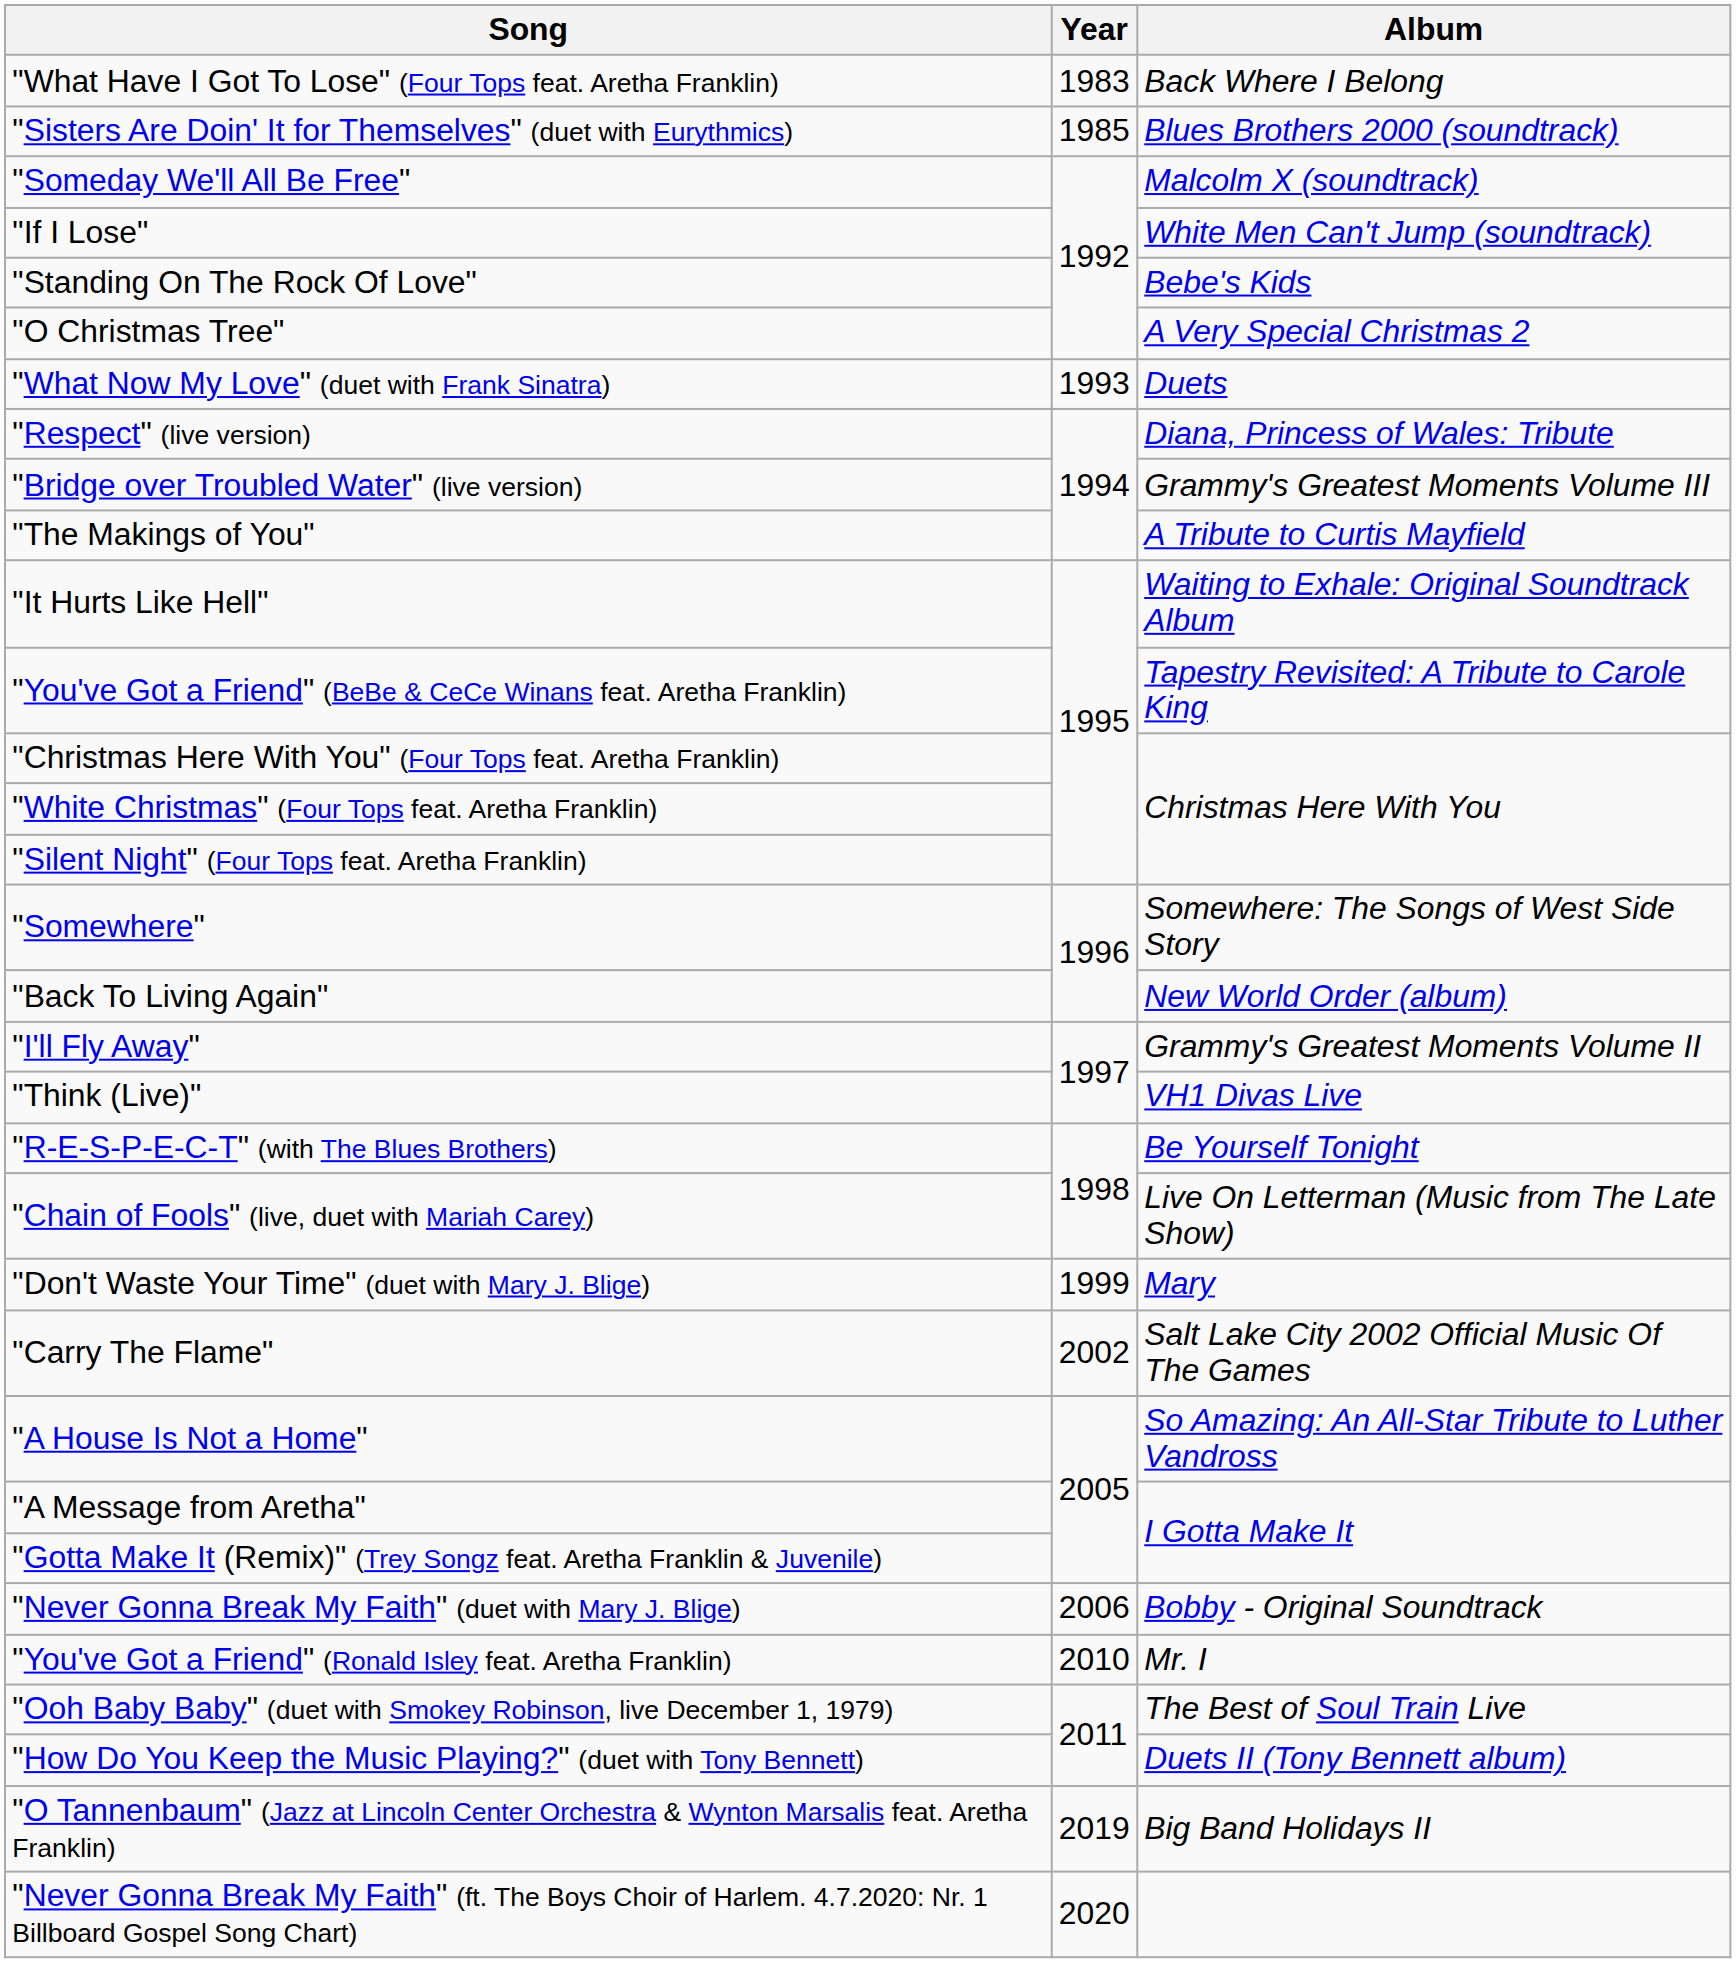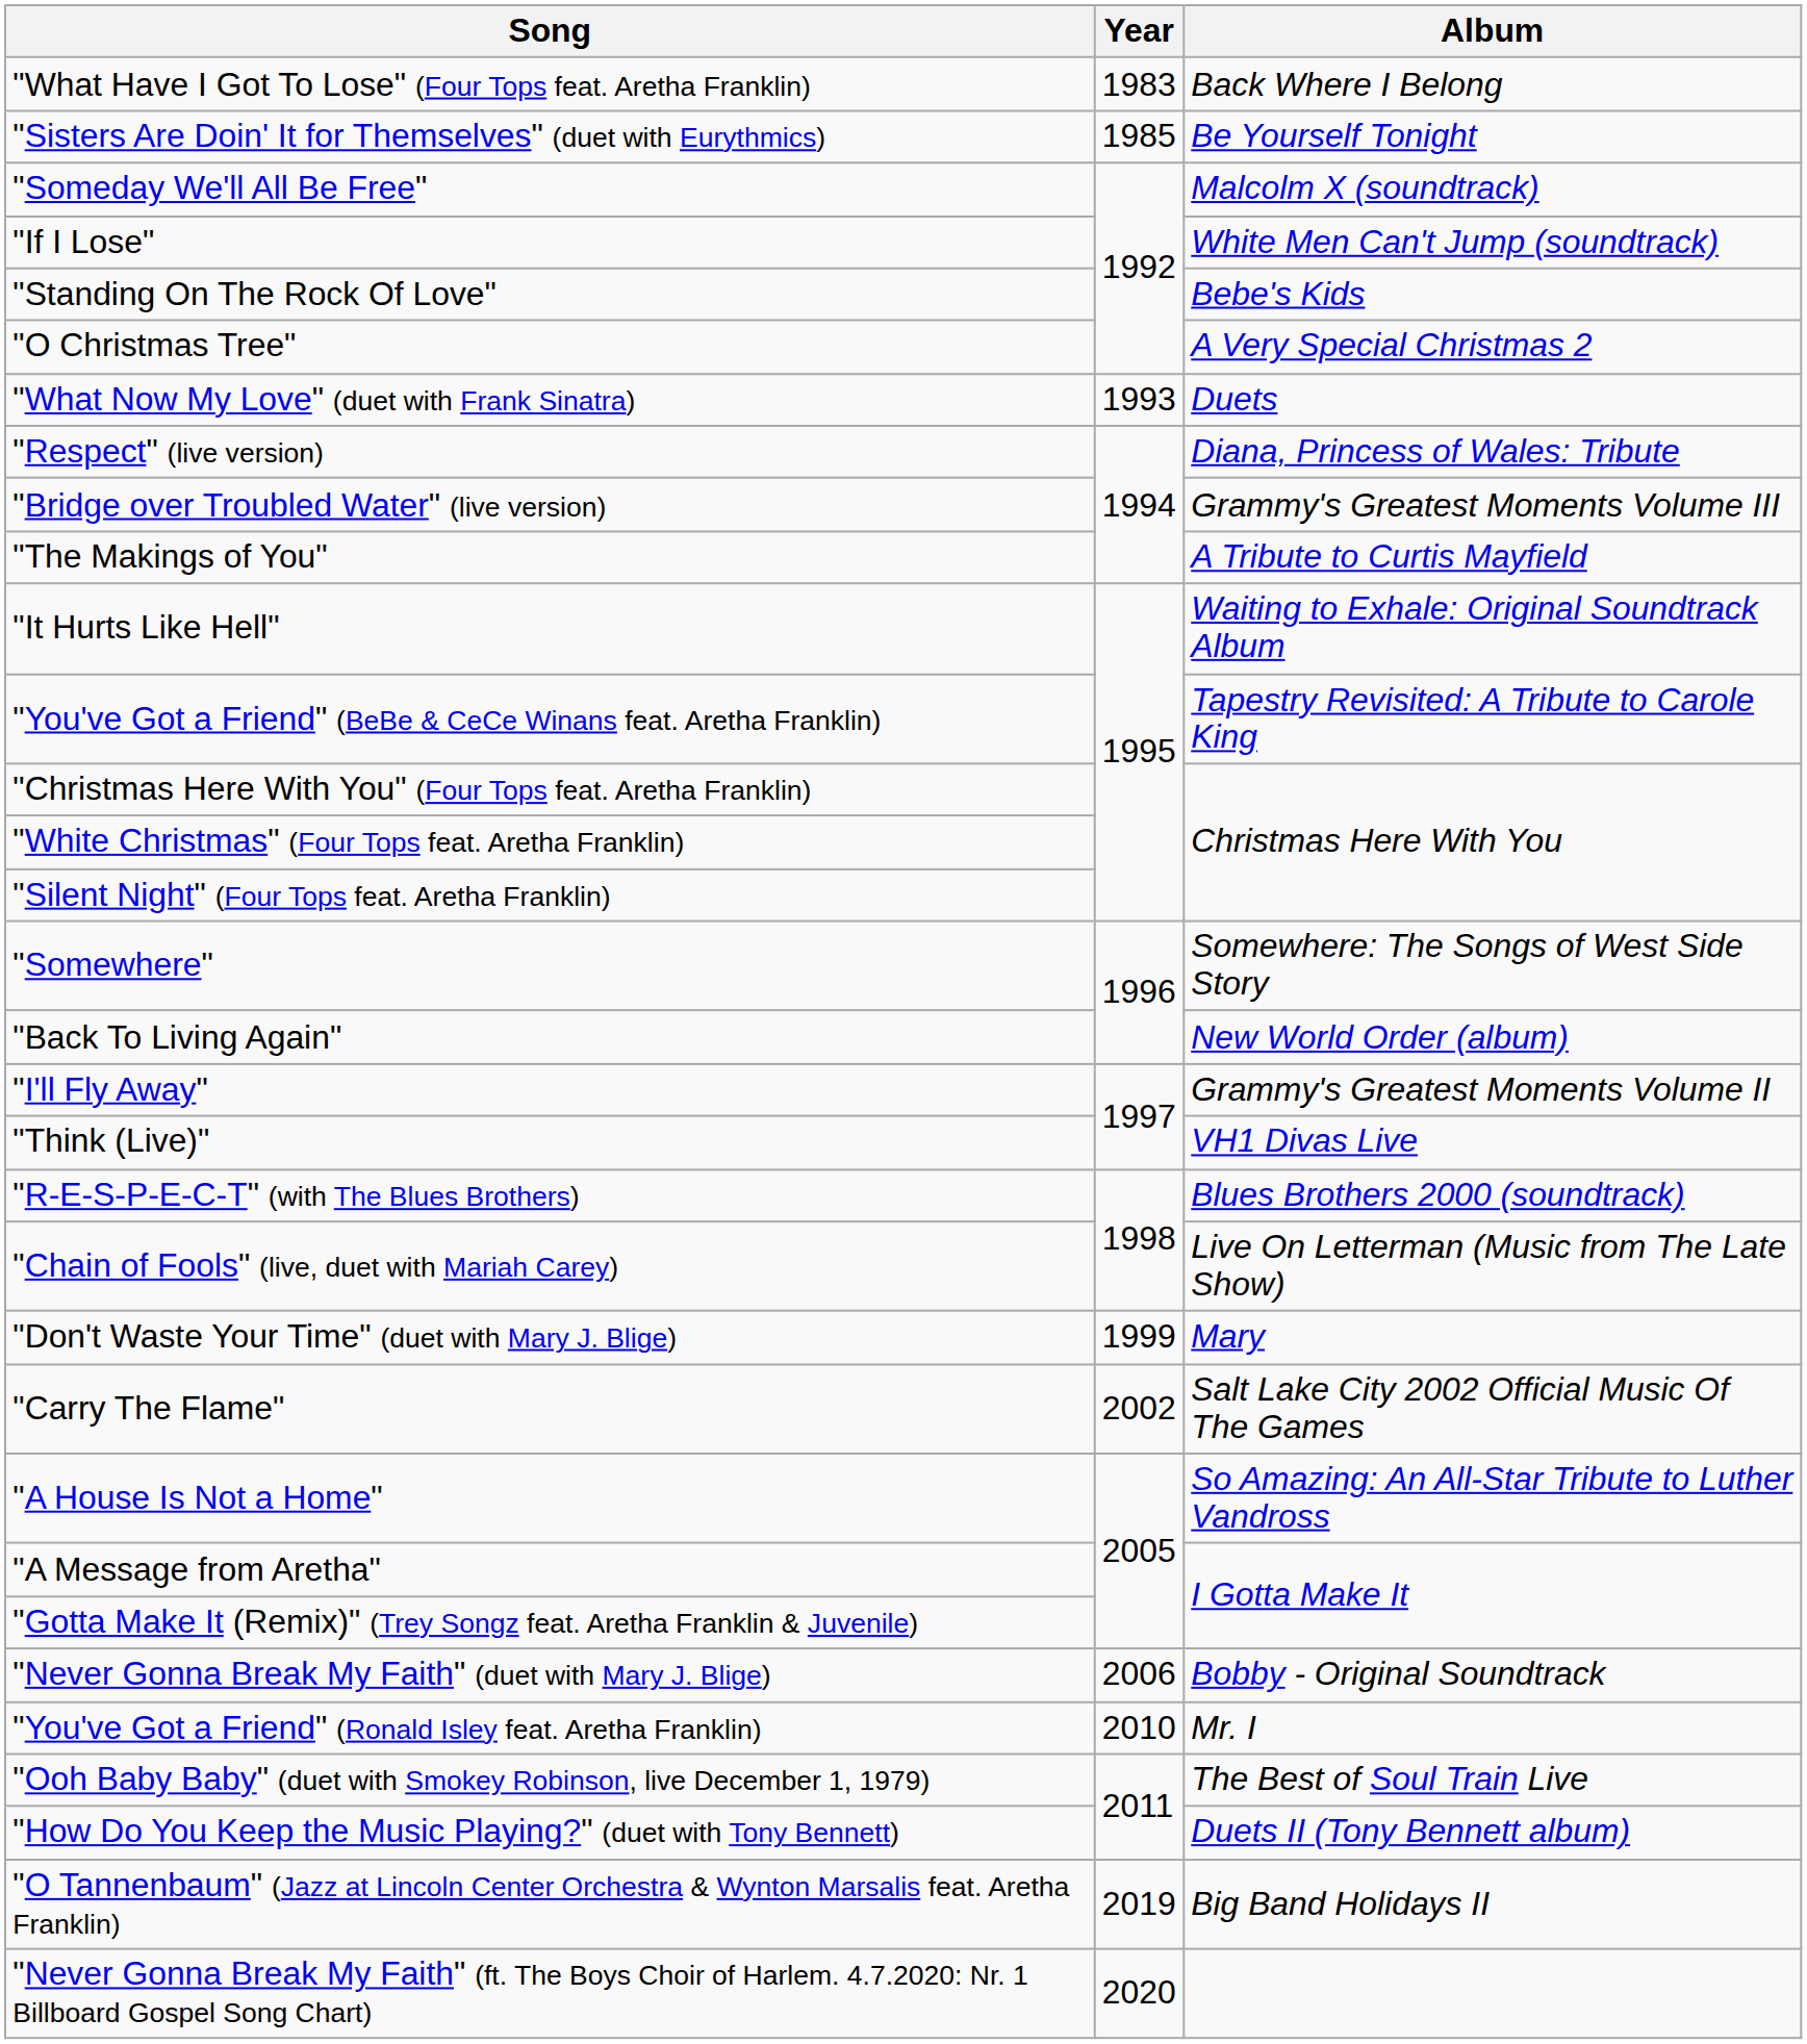"Sisters Are Doin' It for Themselves" (duet with Eurythmics) | Album: Blues Brothers 2000 (soundtrack) -> Be Yourself Tonight
"R-E-S-P-E-C-T" (with The Blues Brothers) | Album: Be Yourself Tonight -> Blues Brothers 2000 (soundtrack)
